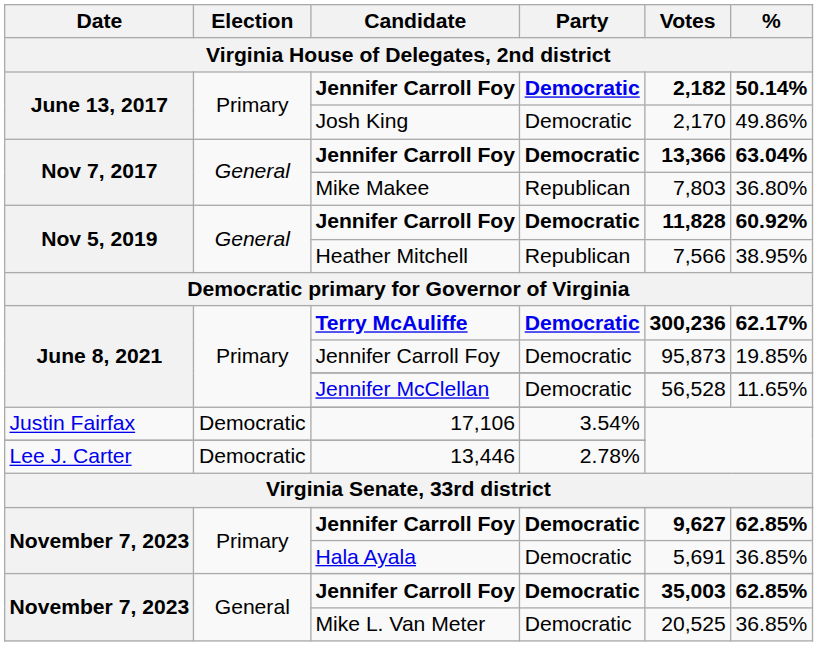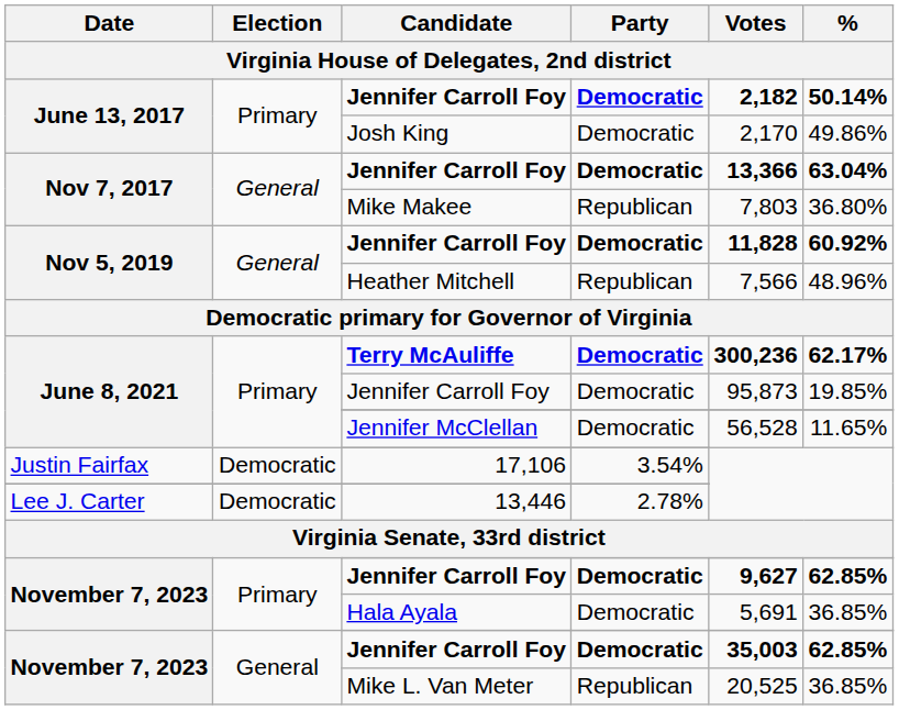Heather Mitchell | %: 38.95% -> 48.96%
Mike L. Van Meter | Party: Democratic -> Republican
